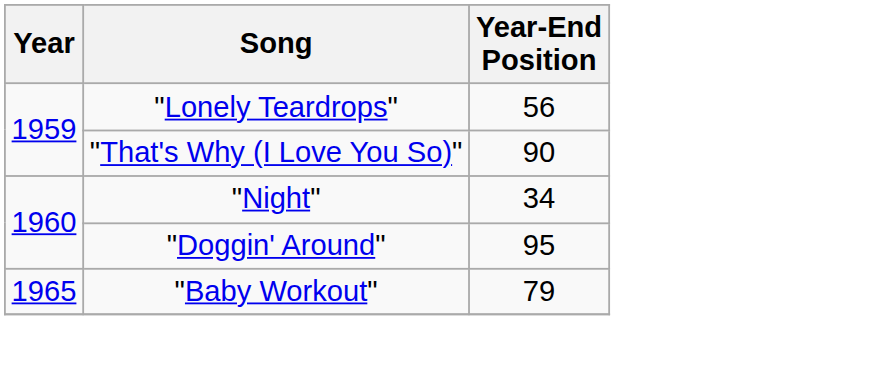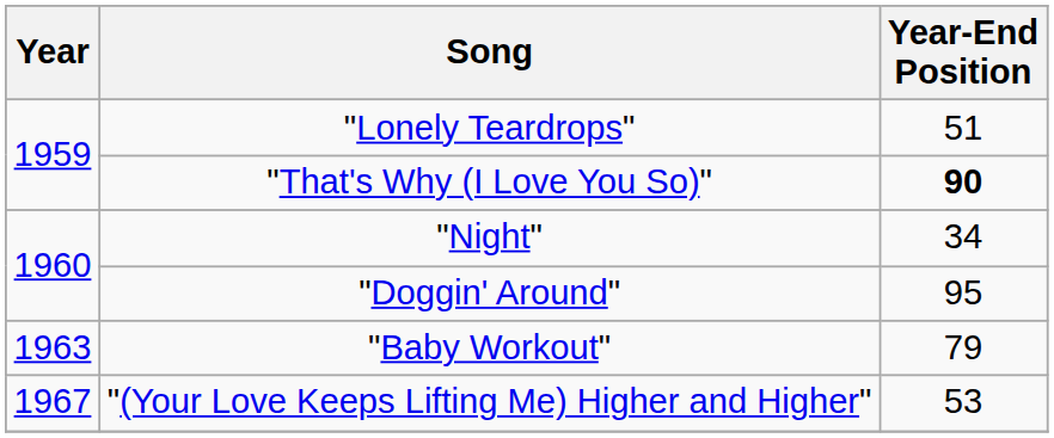"Lonely Teardrops" | Year-End Position: 56 -> 51
"That's Why (I Love You So)" | Year-End Position: normal -> bold
"Baby Workout" | Year: 1965 -> 1963
+ row: 1967 | "(Your Love Keeps Lifting Me) Higher and Higher" | 53
